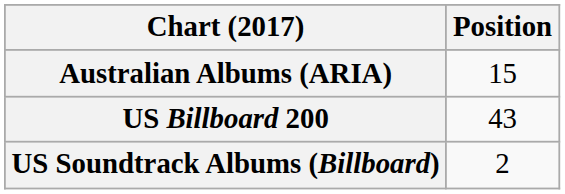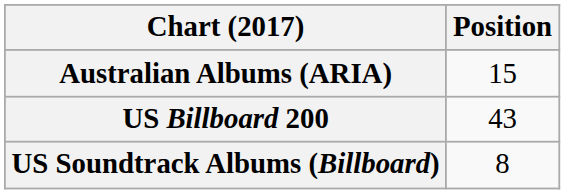US Soundtrack Albums (Billboard) | Position: 2 -> 8
